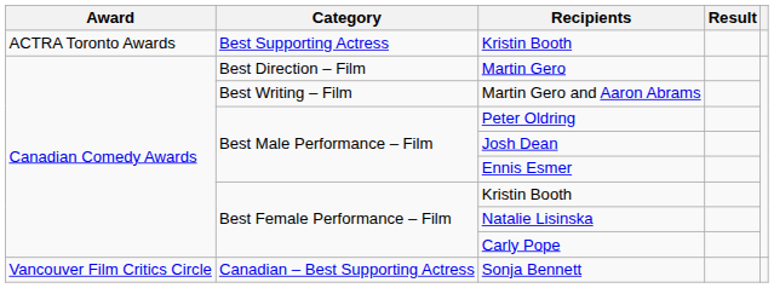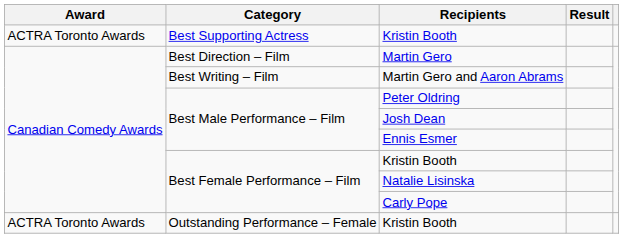- row: Vancouver Film Critics Circle | Canadian – Best Supporting Actress | Sonja Bennett
+ row: ACTRA Toronto Awards | Outstanding Performance – Female | Kristin Booth
